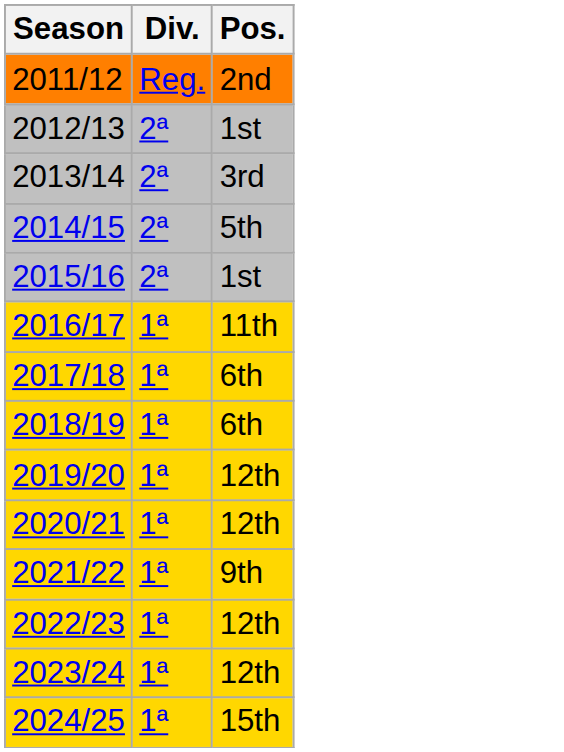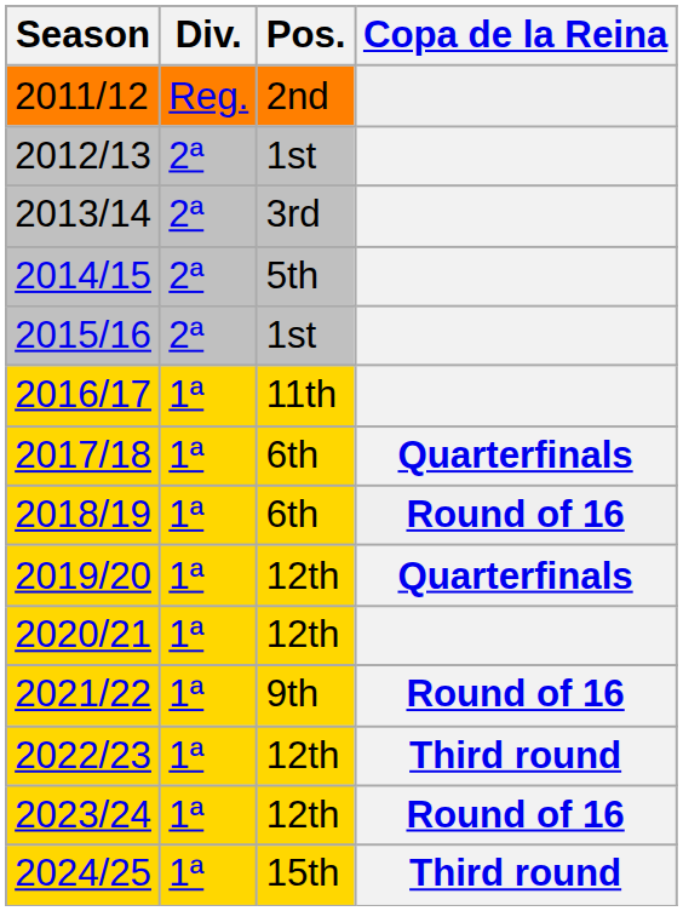+ column: Copa de la Reina | Quarterfinals | Round of 16 | Quarterfinals | Round of 16 | Third round | Round of 16 | Third round
